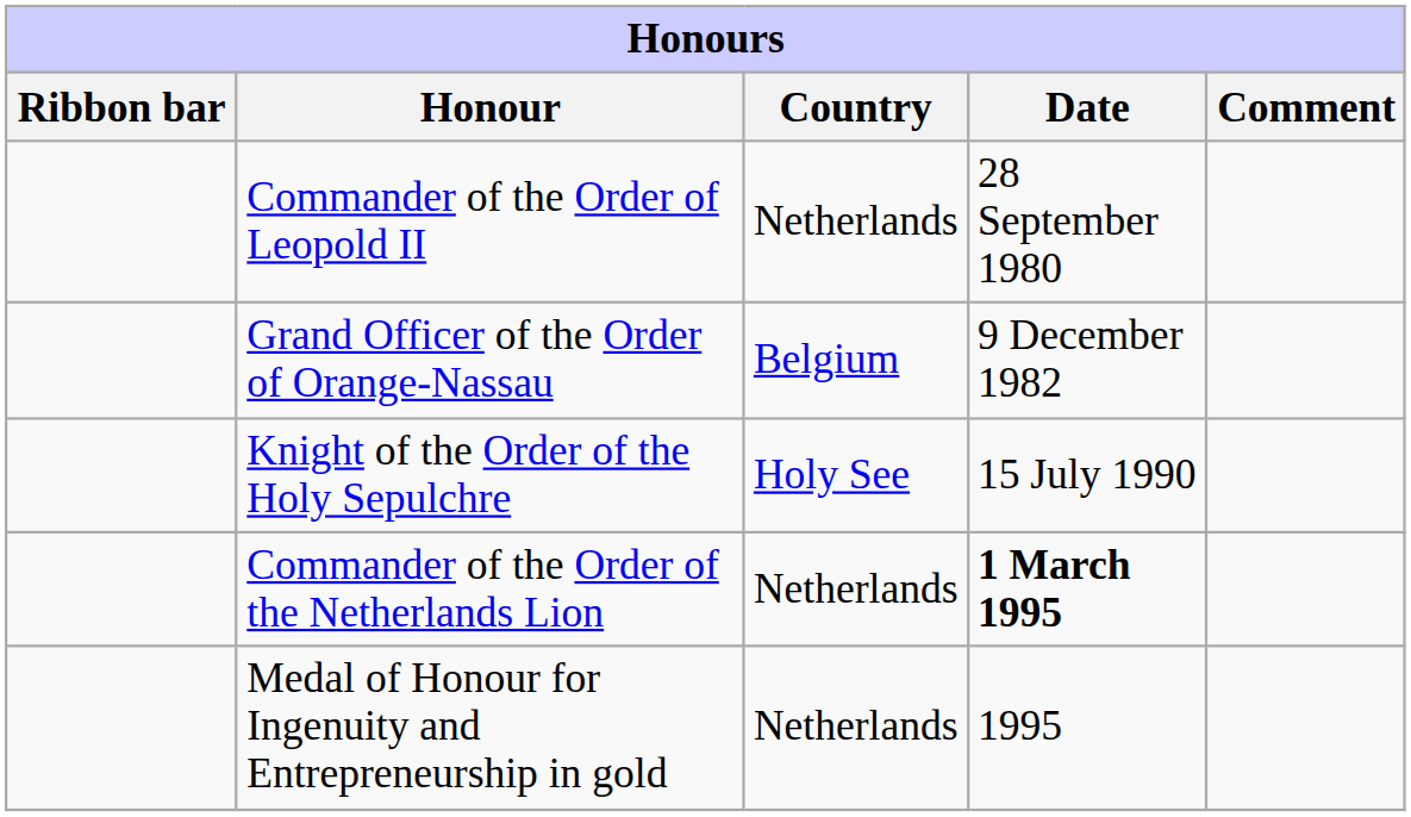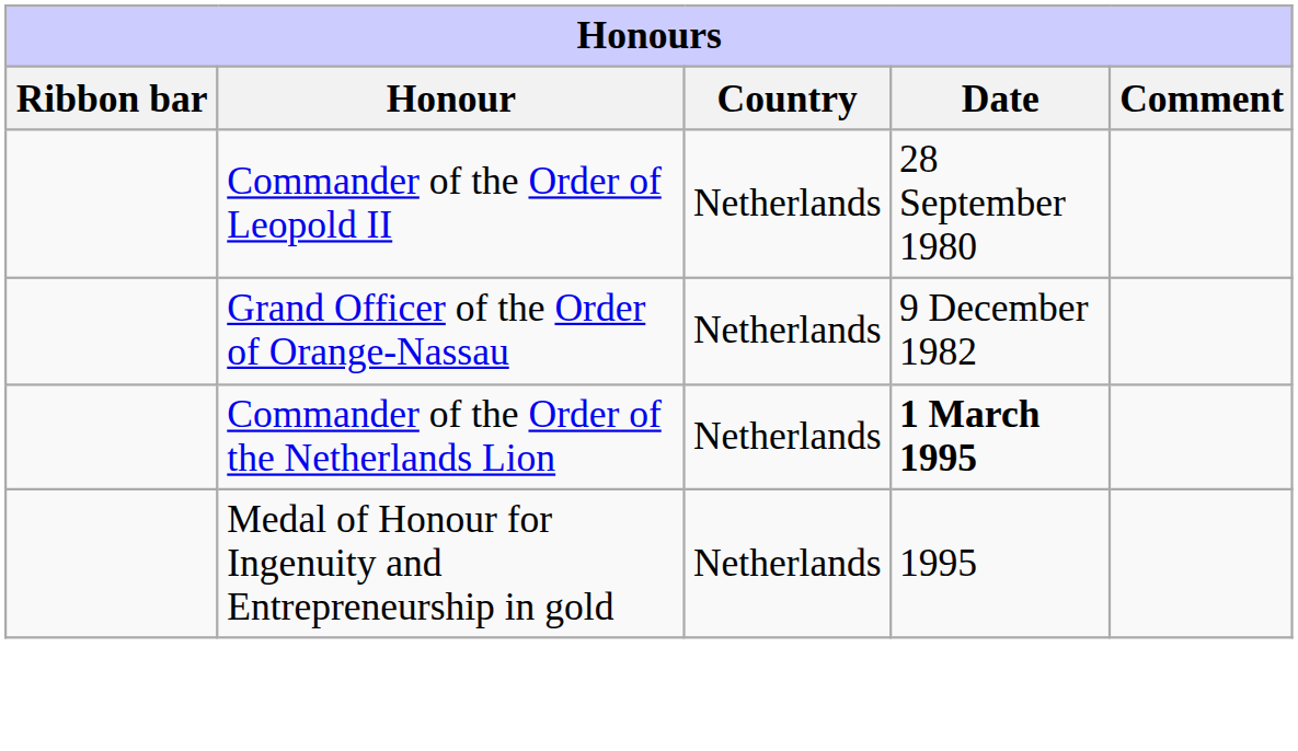Grand Officer of the Order of Orange-Nassau | Country: Belgium -> Netherlands
- row: Knight of the Order of the Holy Sepulchre | Holy See | 15 July 1990
